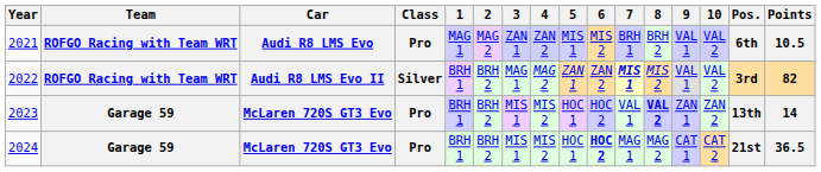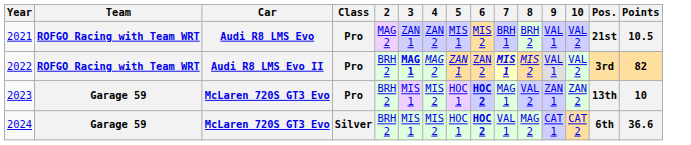- column: 1 | MAG 1 | BRH 1 | BRH 1 | BRH 1
2021 | Pos.: 6th -> 21st
2022 | Class: Silver -> Pro
2022 | 3: normal -> bold
2023 | 6: normal -> bold
2023 | 7: VAL 1 -> MAG 1
2023 | 8: bold -> normal
2023 | Points: 14 -> 10
2024 | Class: Pro -> Silver
2024 | 7: MAG 1 -> VAL 1
2024 | Pos.: 21st -> 6th
2024 | Points: 36.5 -> 36.6
